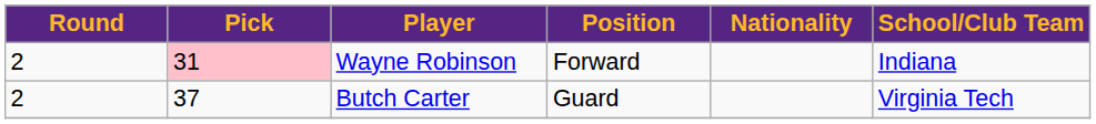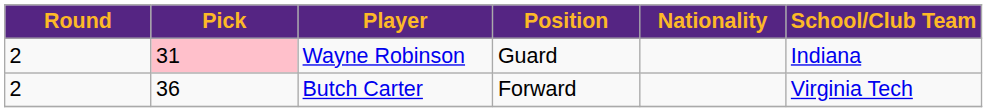Wayne Robinson | Position: Forward -> Guard
Butch Carter | Pick: 37 -> 36
Butch Carter | Position: Guard -> Forward
